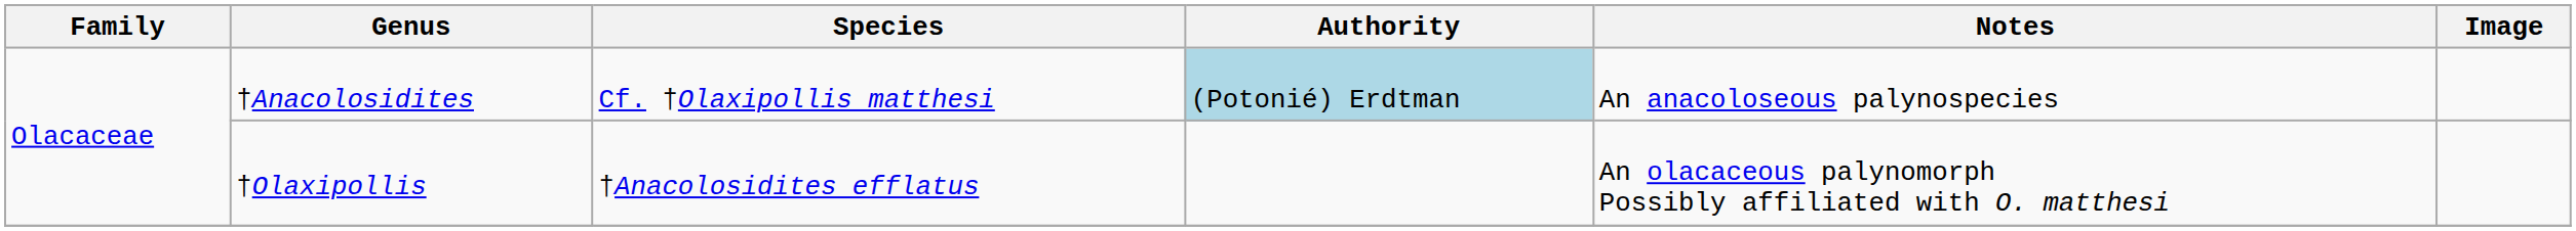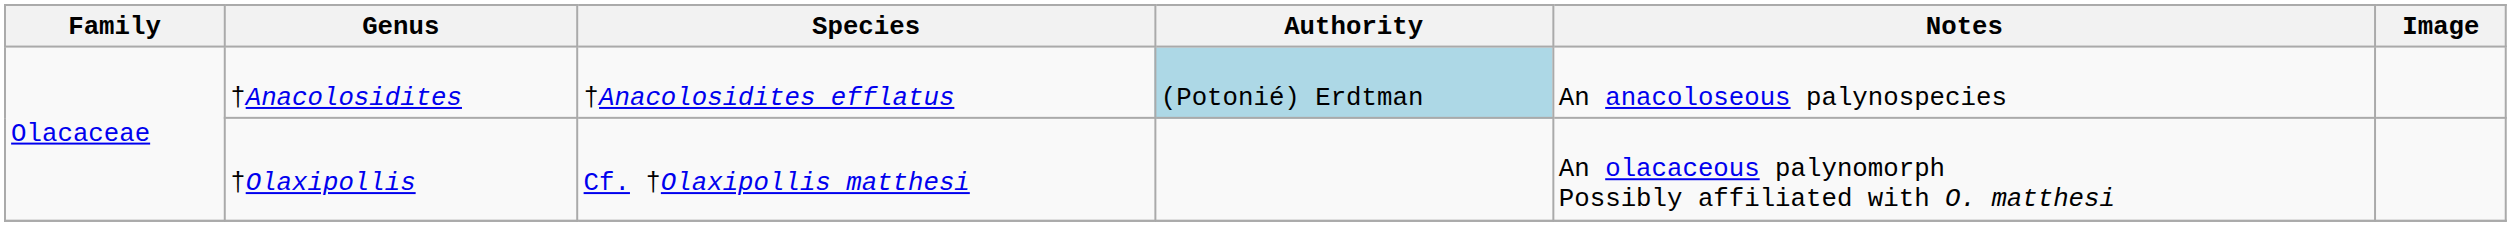†Anacolosidites | Species: Cf. †Olaxipollis matthesi -> †Anacolosidites efflatus
†Olaxipollis | Species: †Anacolosidites efflatus -> Cf. †Olaxipollis matthesi
